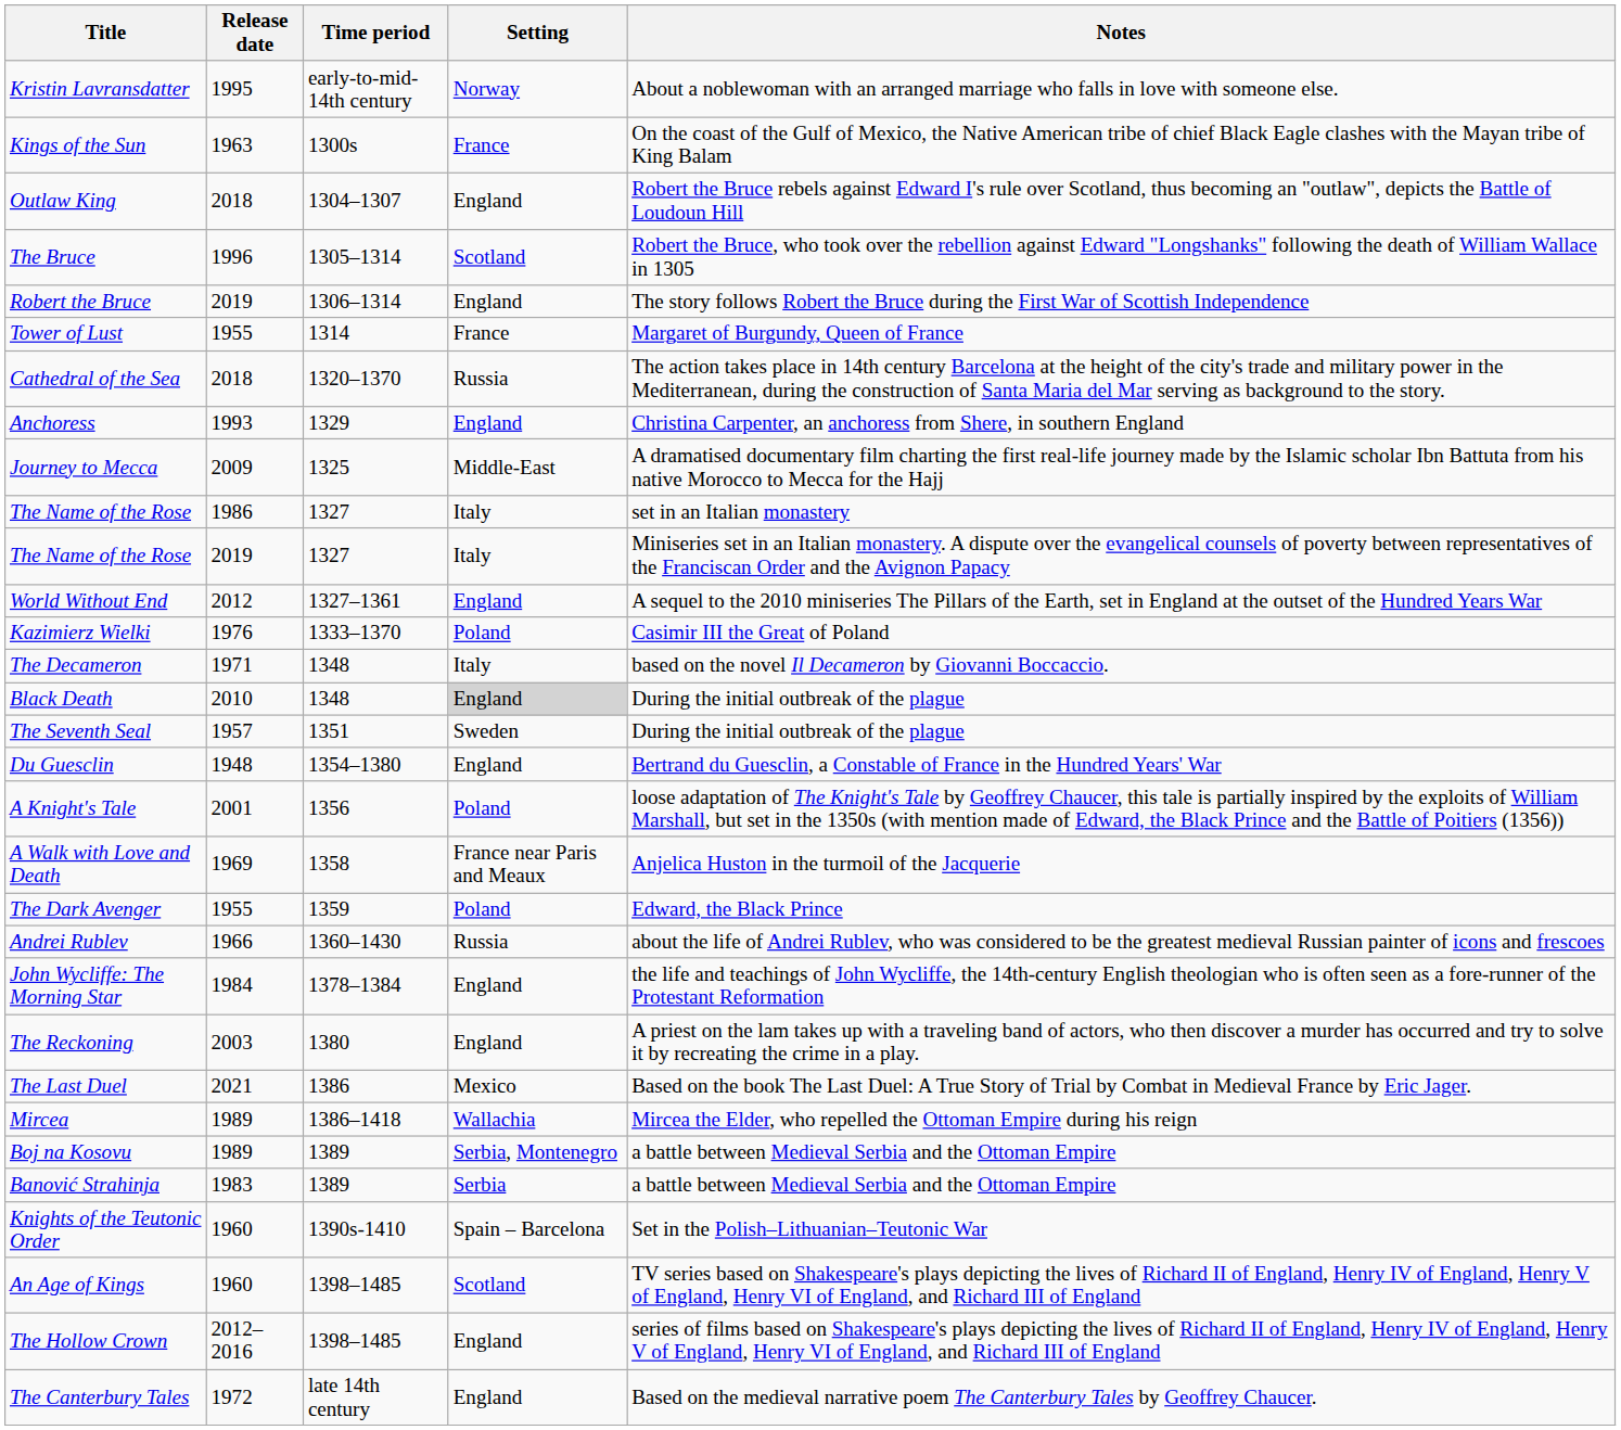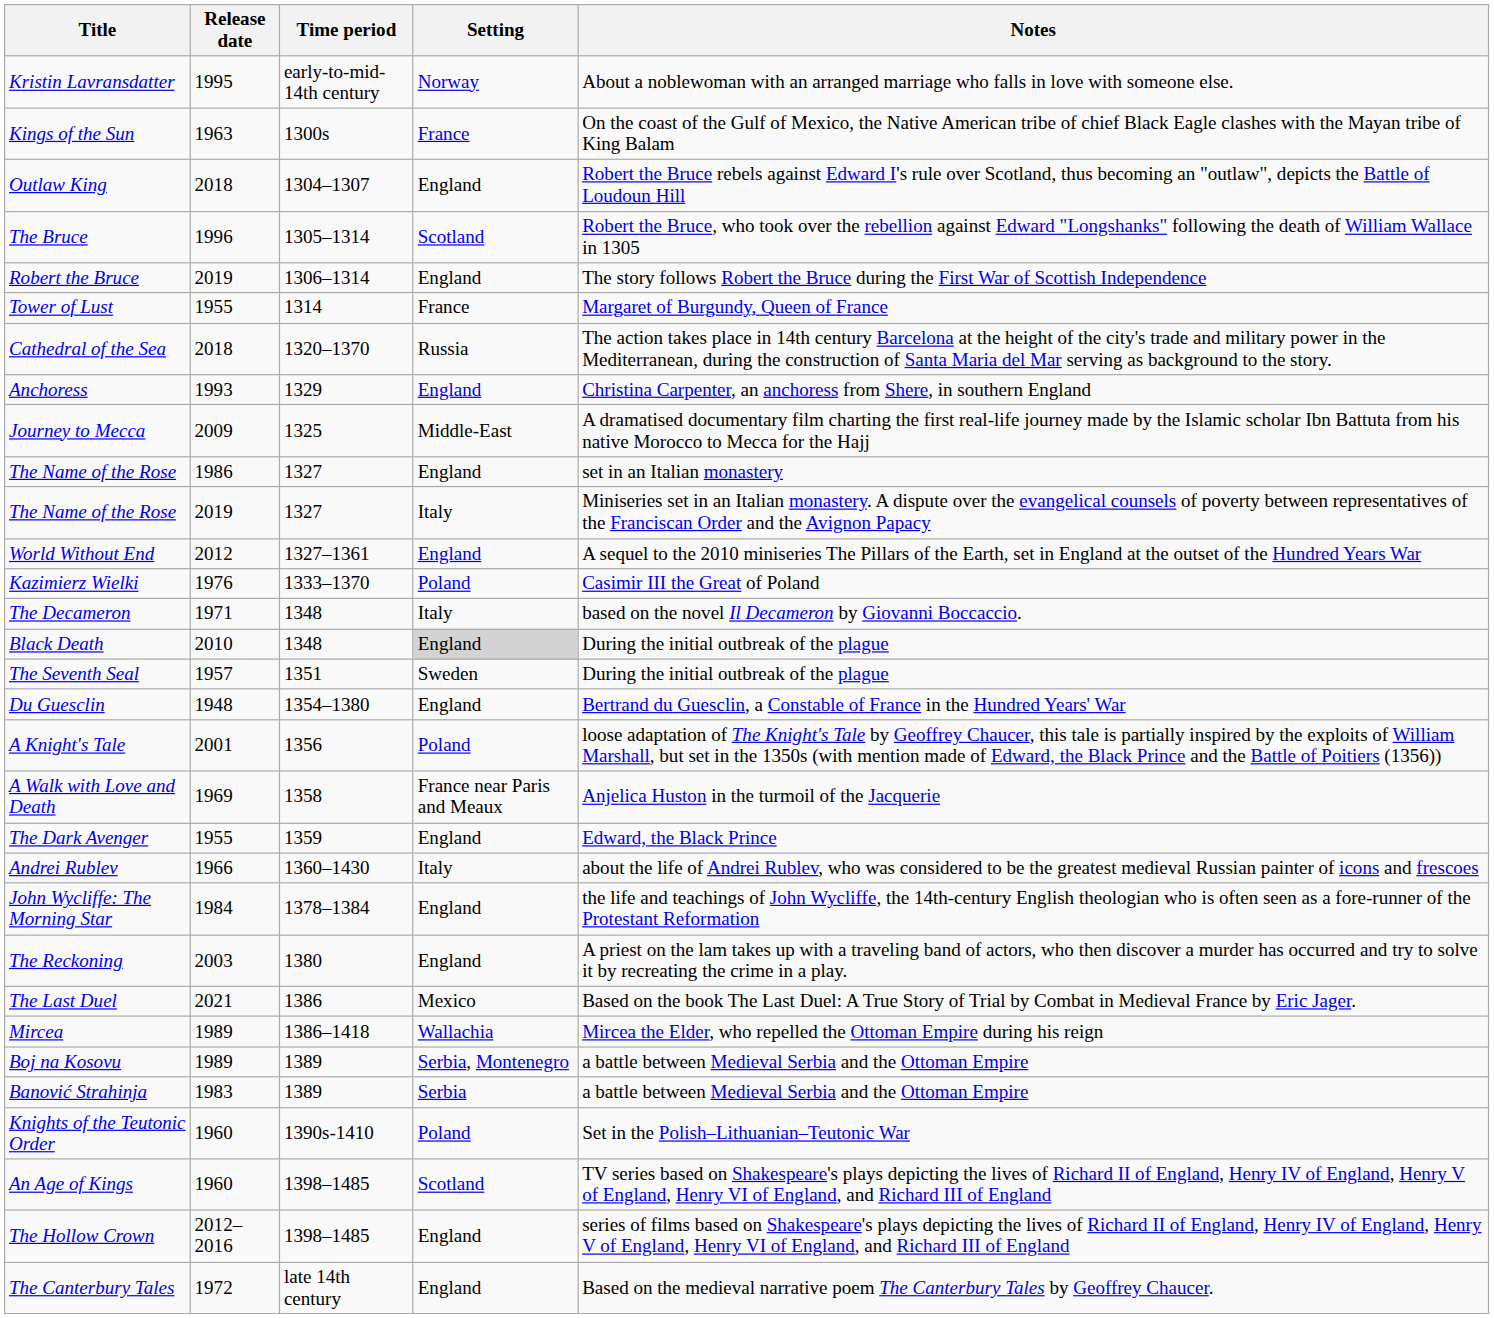The Name of the Rose / 1986 | Setting: Italy -> England
The Dark Avenger | Setting: Poland -> England
Andrei Rublev | Setting: Russia -> Italy
Knights of the Teutonic Order | Setting: Spain – Barcelona -> Poland
